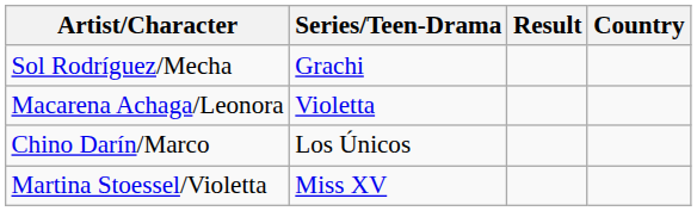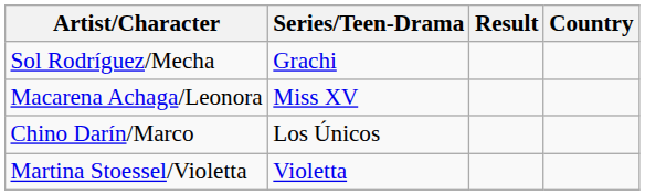Macarena Achaga/Leonora | Series/Teen-Drama: Violetta -> Miss XV
Martina Stoessel/Violetta | Series/Teen-Drama: Miss XV -> Violetta
